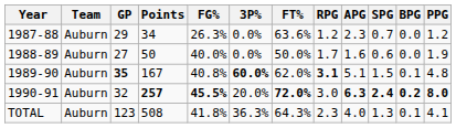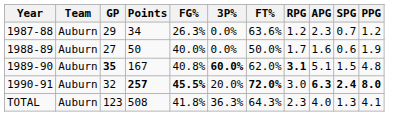- column: BPG | 0.0 | 0.0 | 0.1 | 0.2 | 0.1
